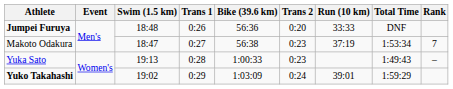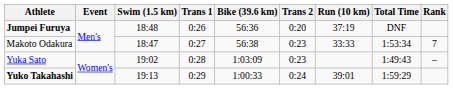Jumpei Furuya | Run (10 km): 33:33 -> 37:19
Makoto Odakura | Run (10 km): 37:19 -> 33:33
Yuka Sato | Swim (1.5 km): 19:13 -> 19:02
Yuka Sato | Bike (39.6 km): 1:00:33 -> 1:03:09
Yuko Takahashi | Swim (1.5 km): 19:02 -> 19:13
Yuko Takahashi | Bike (39.6 km): 1:03:09 -> 1:00:33
